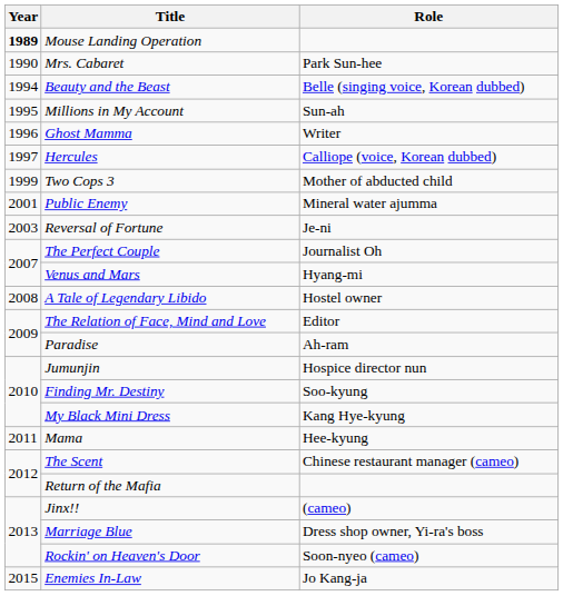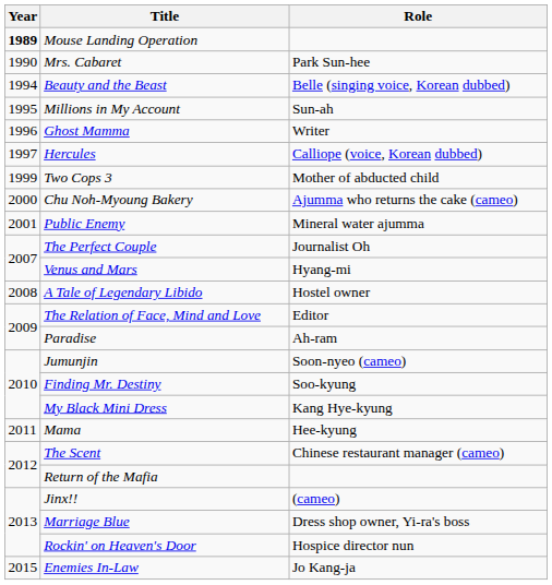+ row: 2000 | Chu Noh-Myoung Bakery | Ajumma who returns the cake (cameo)
- row: 2003 | Reversal of Fortune | Je-ni
Jumunjin | Role: Hospice director nun -> Soon-nyeo (cameo)
Rockin' on Heaven's Door | Role: Soon-nyeo (cameo) -> Hospice director nun
